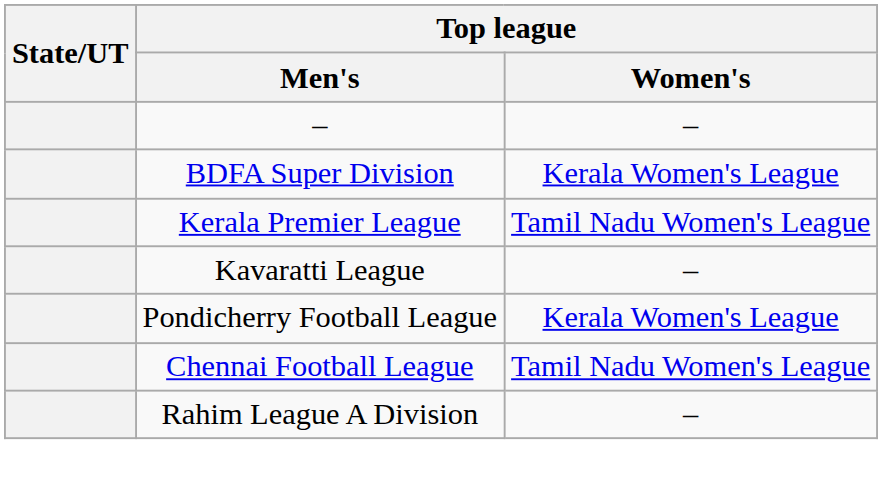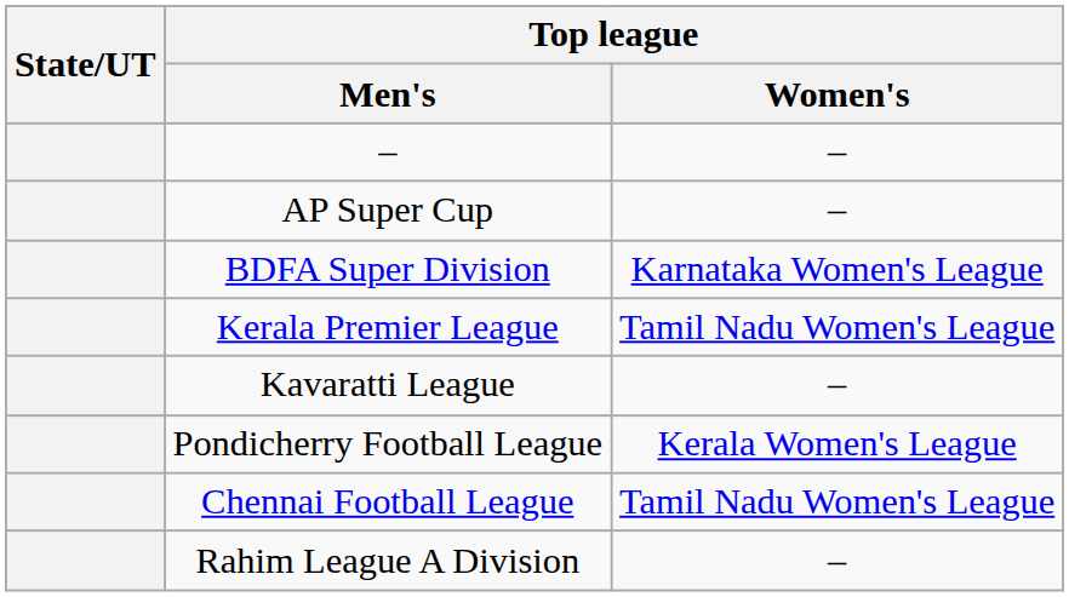+ row: AP Super Cup | –
BDFA Super Division | Top league / Women's: Kerala Women's League -> Karnataka Women's League
